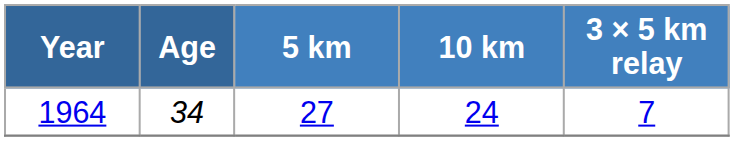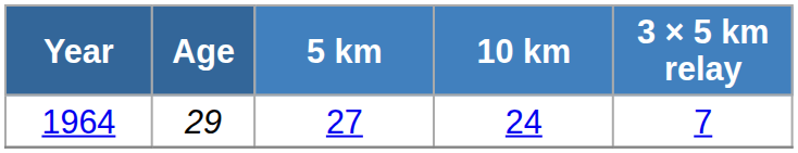1964 | Age: 34 -> 29
